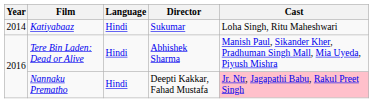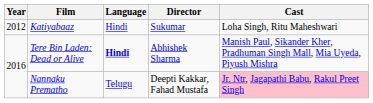Katiyabaaz | Year: 2014 -> 2012
Tere Bin Laden: Dead or Alive | Language: normal -> bold
Nannaku Prematho | Language: Hindi -> Telugu
